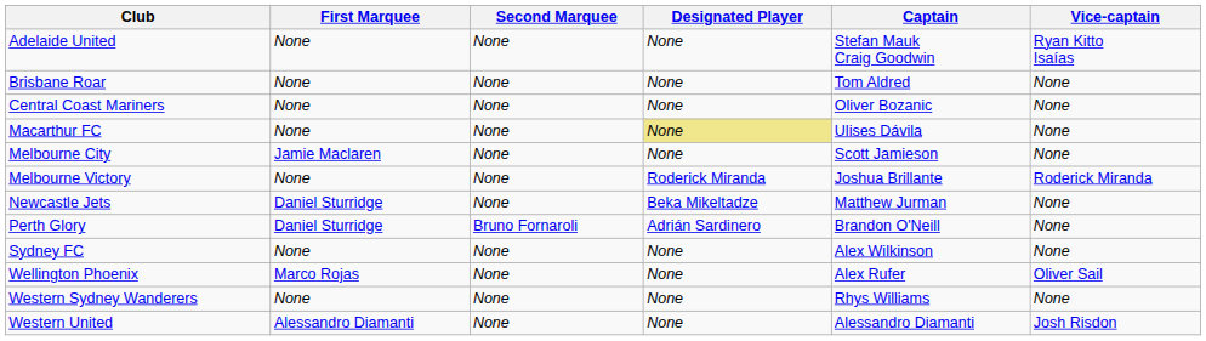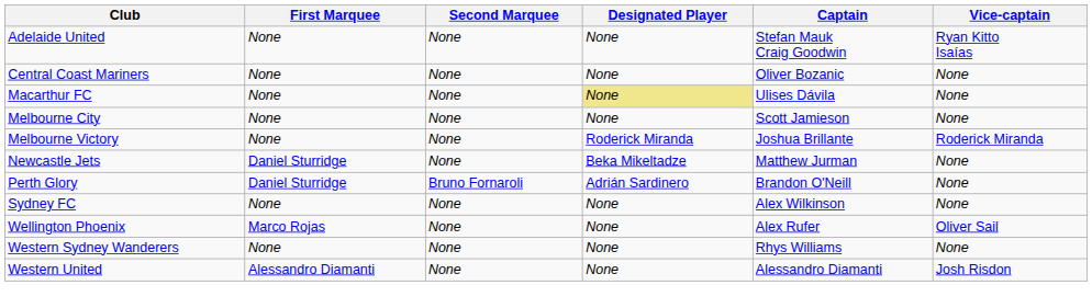- row: Brisbane Roar | None | None | None | Tom Aldred | None
Melbourne City | First Marquee: Jamie Maclaren -> None
